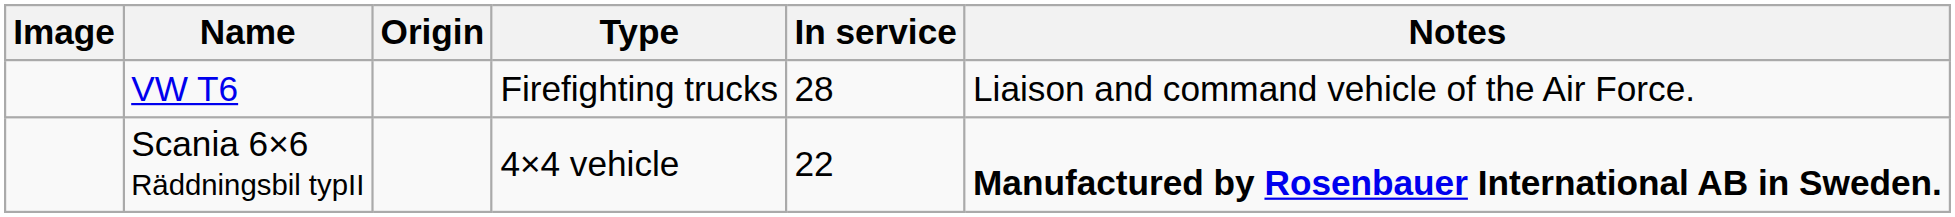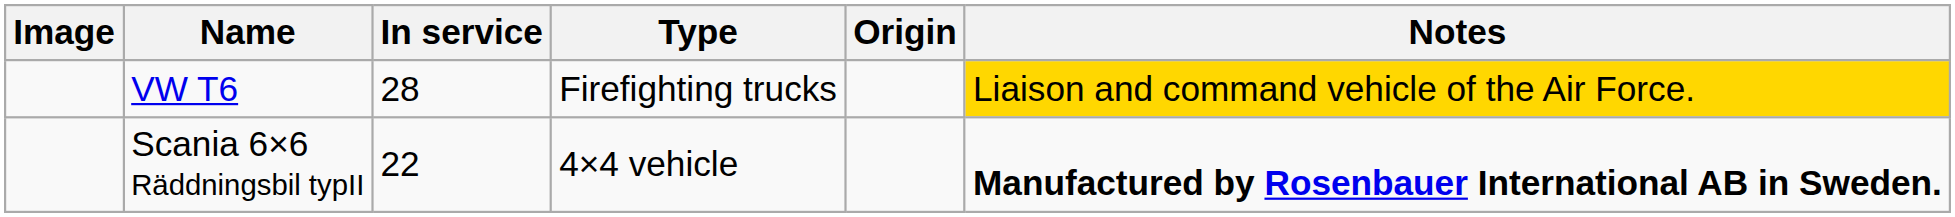columns swapped: Origin <-> In service
VW T6 | Notes: no background -> gold background
